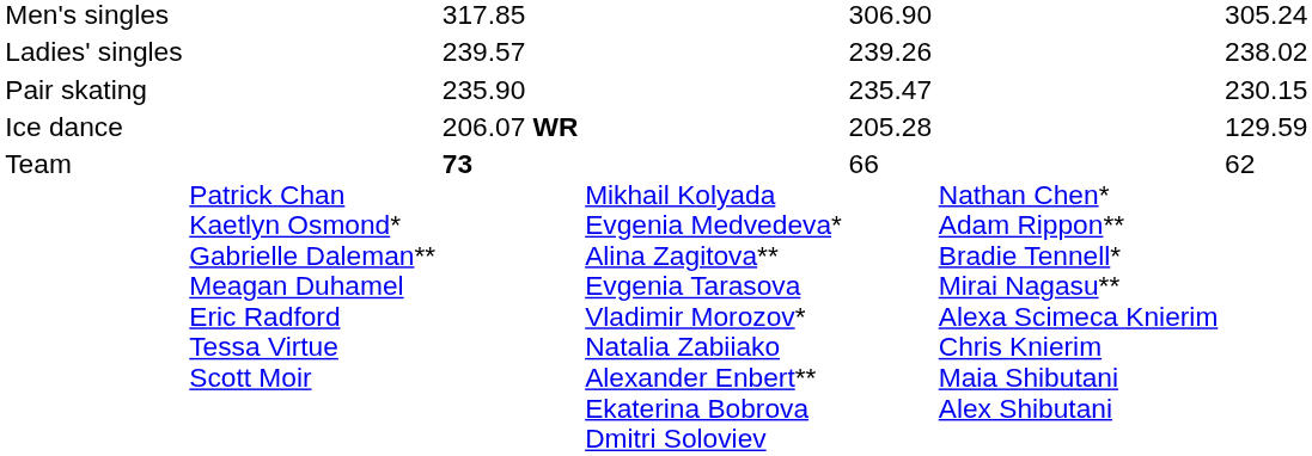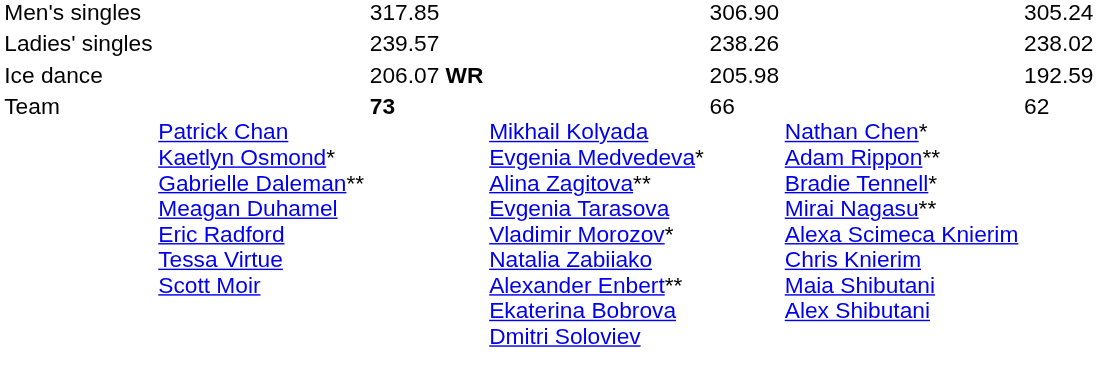Ladies' singles | column 5: 239.26 -> 238.26
- row: Pair skating | 235.90 | 235.47 | 230.15
Ice dance | column 5: 205.28 -> 205.98
Ice dance | column 7: 129.59 -> 192.59
